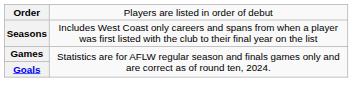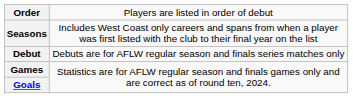+ row: Debut | Debuts are for AFLW regular season and finals series matches only
